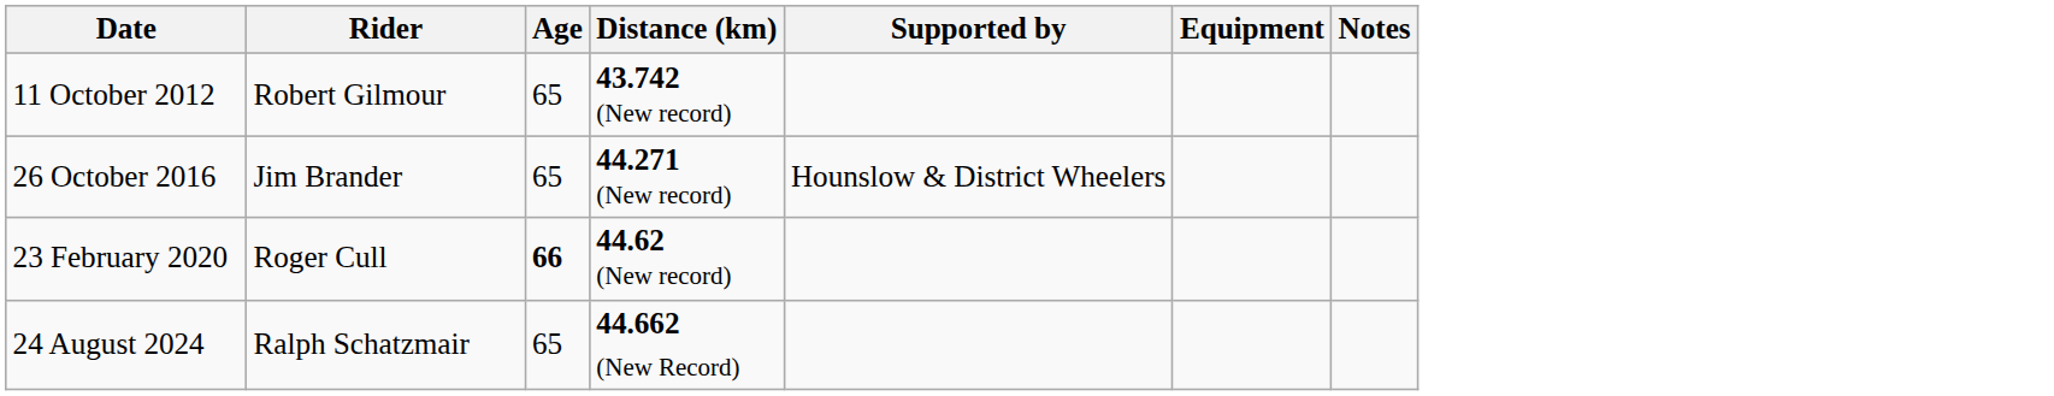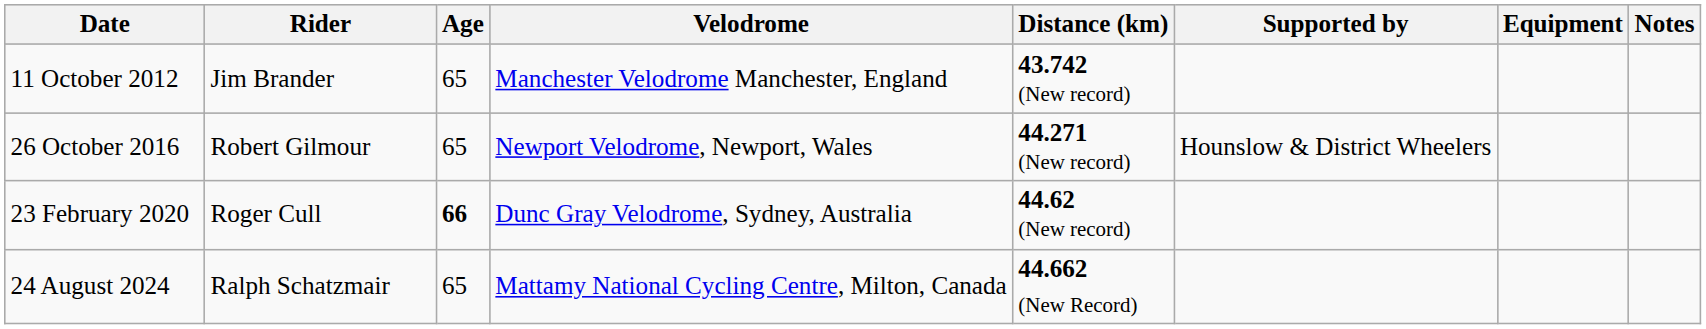+ column: Velodrome | Manchester Velodrome Manchester, England | Newport Velodrome, Newport, Wales | Dunc Gray Velodrome, Sydney, Australia | Mattamy National Cycling Centre, Milton, Canada
11 October 2012 | Rider: Robert Gilmour -> Jim Brander
26 October 2016 | Rider: Jim Brander -> Robert Gilmour
